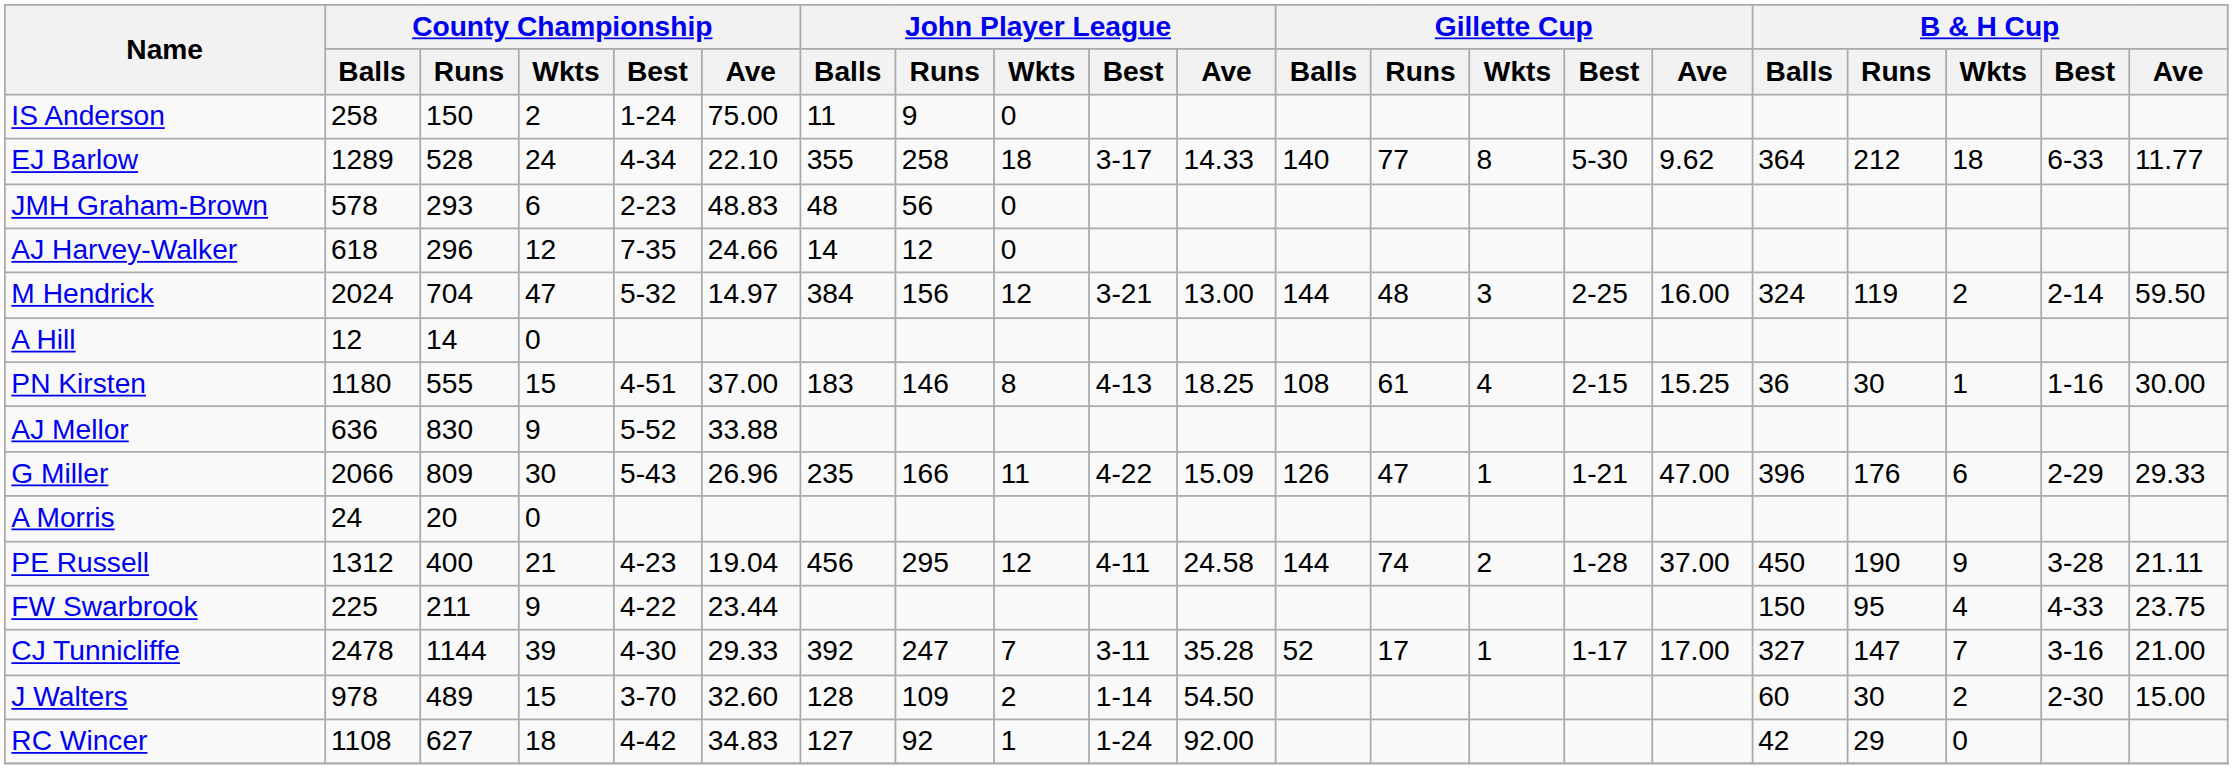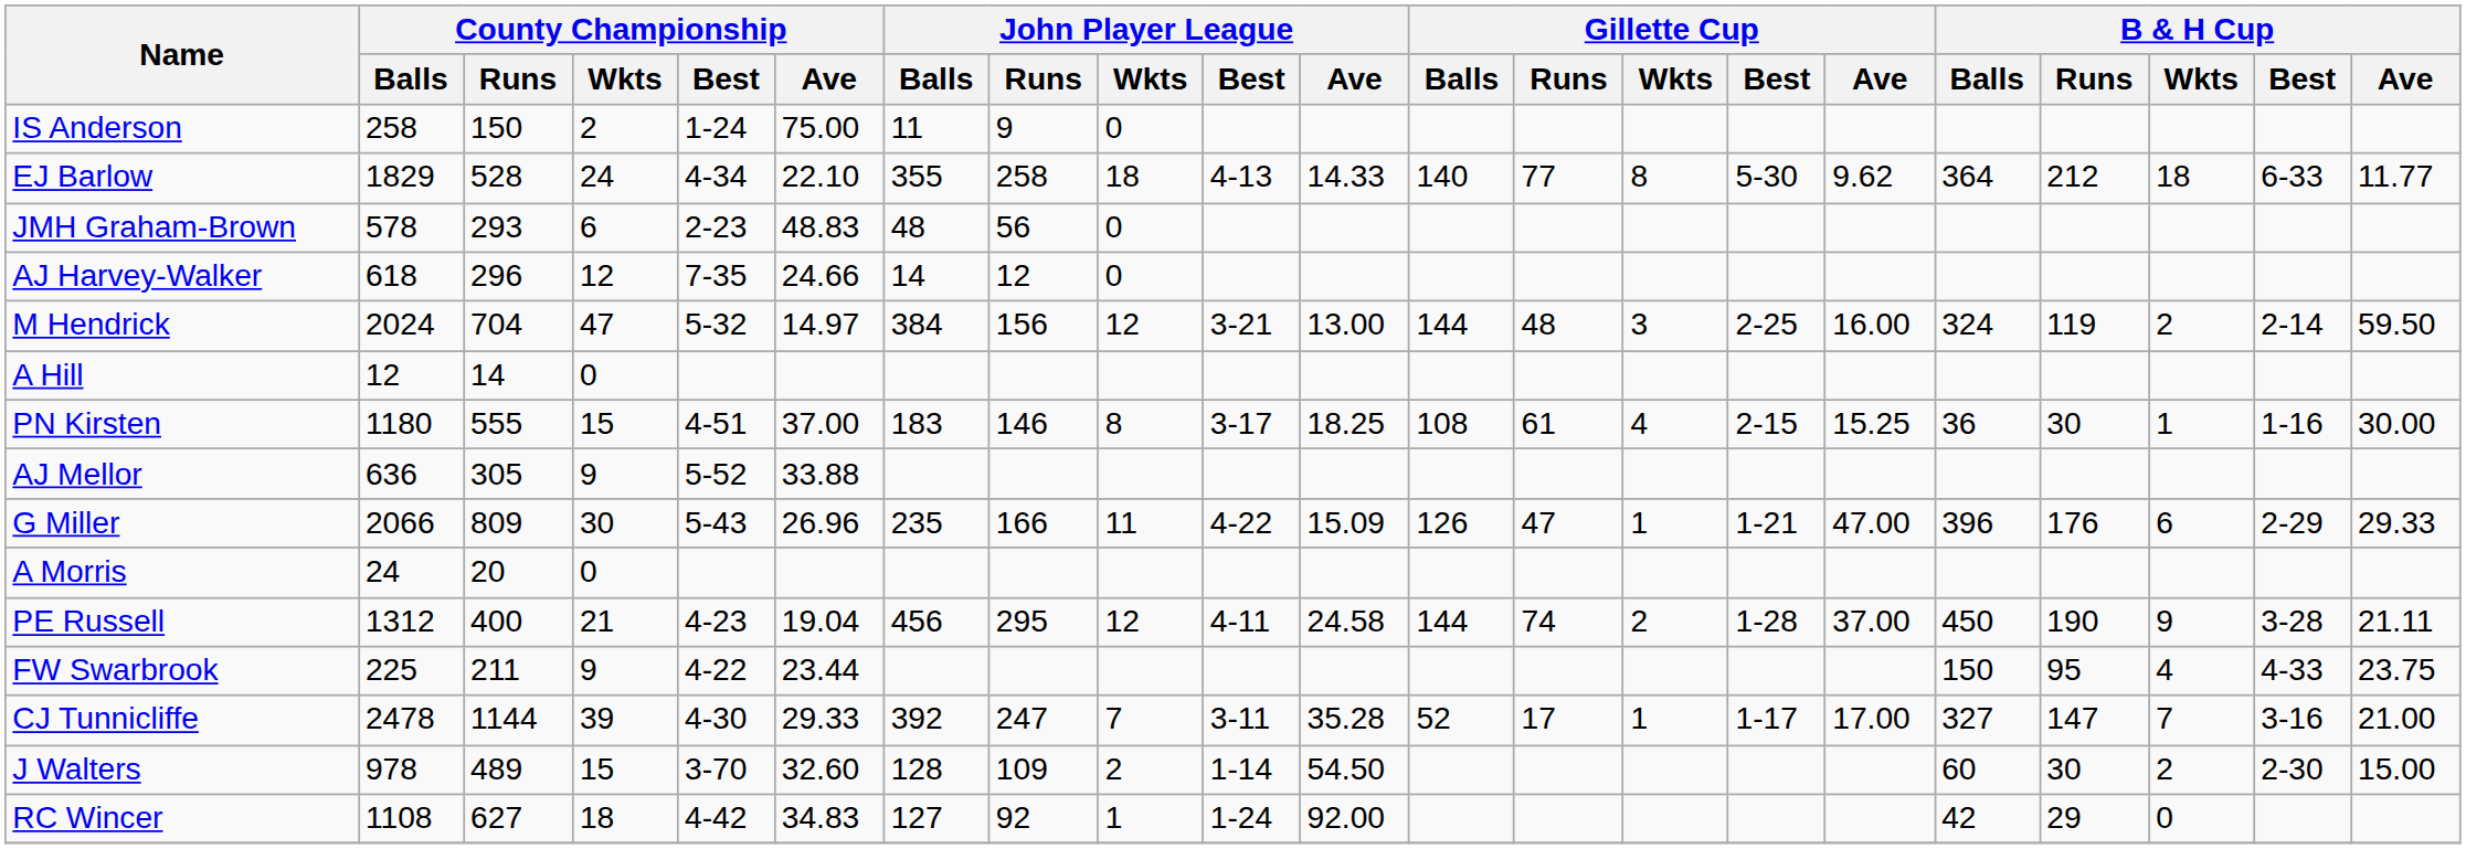EJ Barlow | County Championship / Balls: 1289 -> 1829
EJ Barlow | John Player League / Best: 3-17 -> 4-13
PN Kirsten | John Player League / Best: 4-13 -> 3-17
AJ Mellor | County Championship / Runs: 830 -> 305
